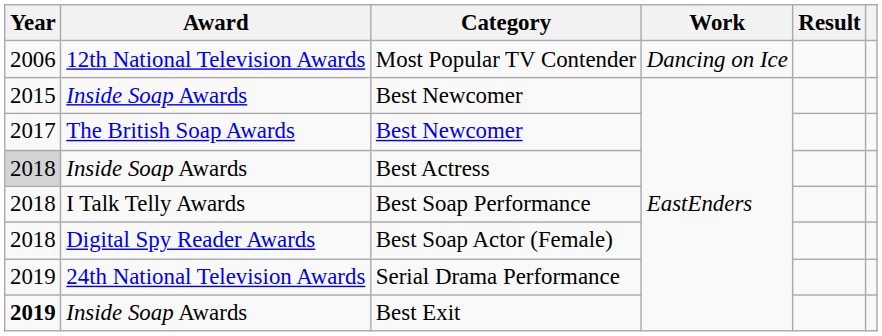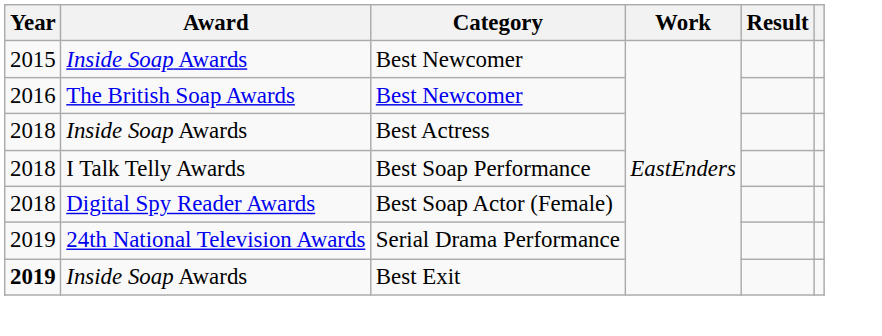- row: 2006 | 12th National Television Awards | Most Popular TV Contender | Dancing on Ice
The British Soap Awards / Best Newcomer | Year: 2017 -> 2016
Best Actress | Year: lightgrey background -> no background
